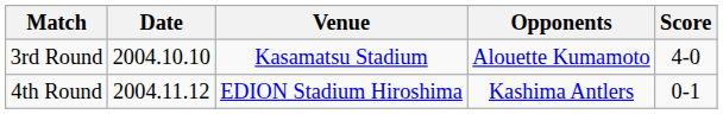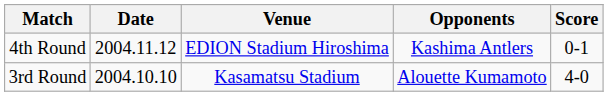rows swapped: 3rd Round <-> 4th Round
